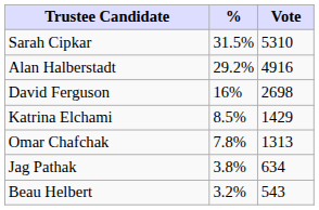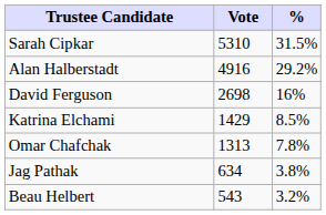columns swapped: Vote <-> %
